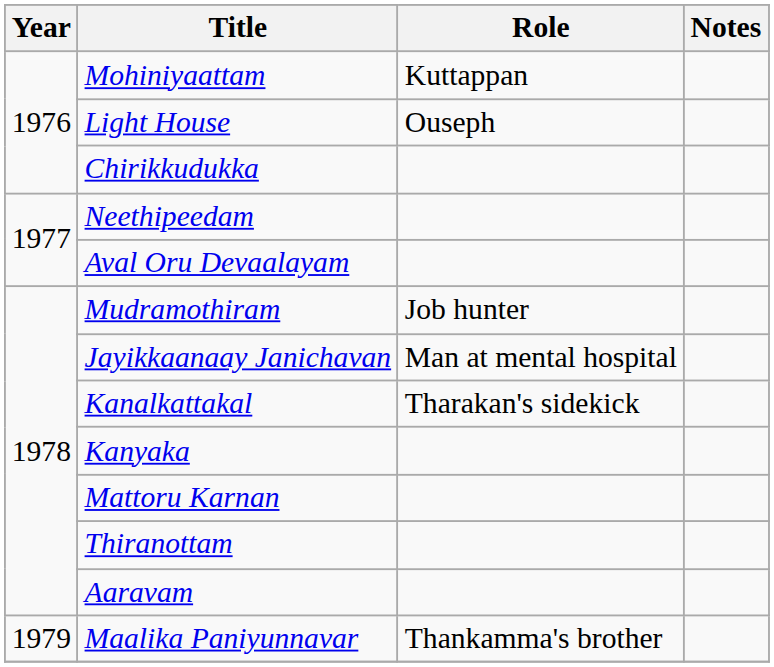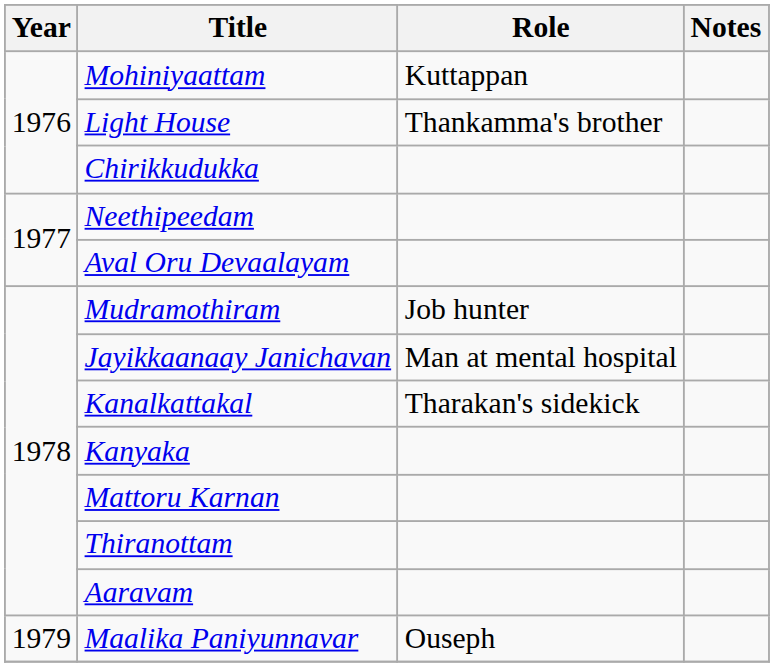Light House | Role: Ouseph -> Thankamma's brother
Maalika Paniyunnavar | Role: Thankamma's brother -> Ouseph
